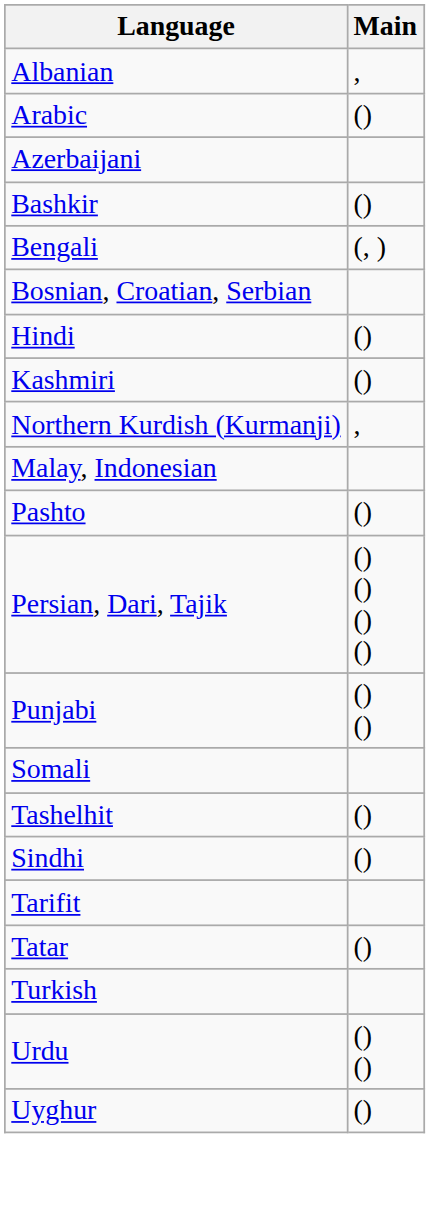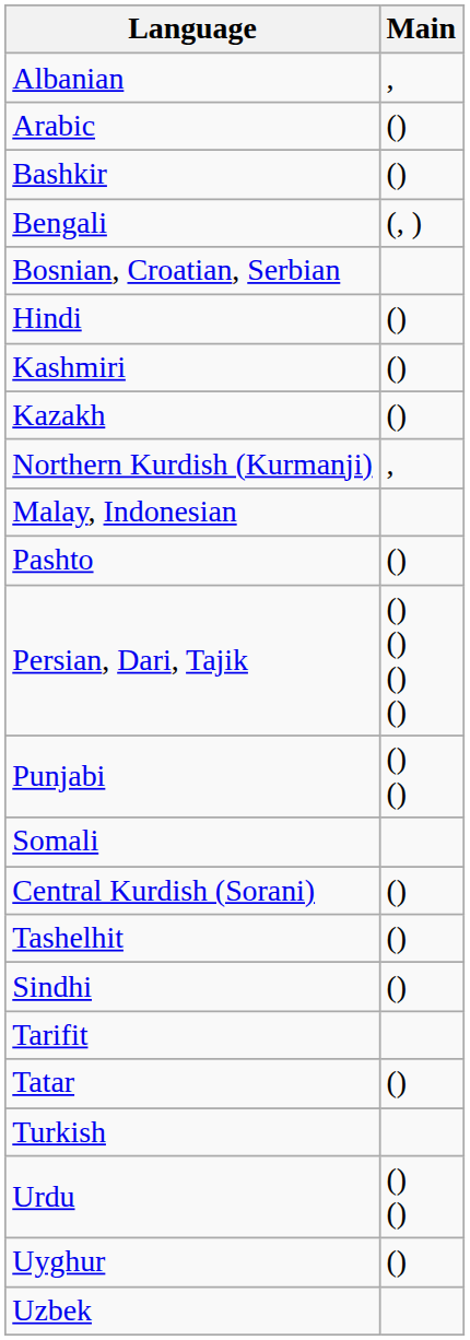- row: Azerbaijani
+ row: Kazakh | ()
+ row: Central Kurdish (Sorani) | ()
+ row: Uzbek
